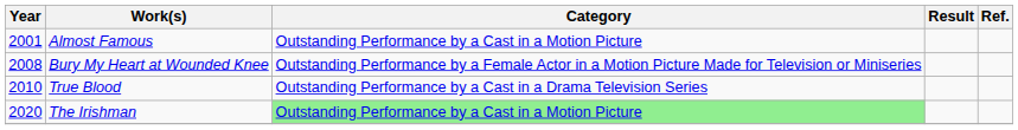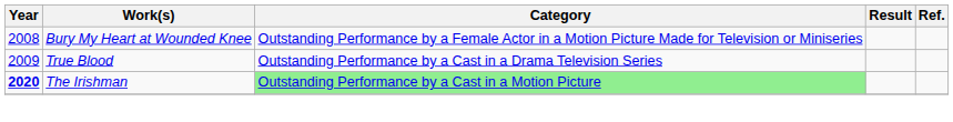- row: 2001 | Almost Famous | Outstanding Performance by a Cast in a Motion Picture
True Blood | Year: 2010 -> 2009
The Irishman | Year: normal -> bold
